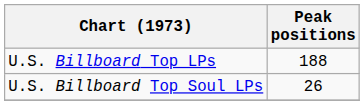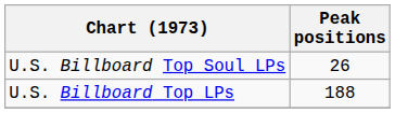rows swapped: U.S. Billboard Top LPs <-> U.S. Billboard Top Soul LPs
